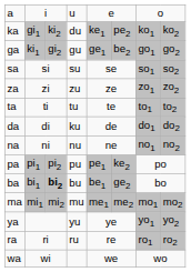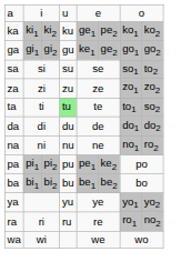ka | column 2: gi1 -> ki1
ka | column 4: du -> ku
ka | column 5: ke1 -> ge1
ga | column 2: ki1 -> gi1
ga | column 5: ge1 -> ke1
ga | column 6: be2 -> ge2
sa | column 8: so2 -> to2
ta | column 4: no background -> lightgreen background
ta | column 8: to2 -> so2
da | column 4: ku -> du
na | column 8: no2 -> ro2
ba | column 3: bold -> normal
ba | column 6: ge2 -> be2
- row: ma | mi1 | mi2 | mu | me1 | me2 | mo1 | mo2
ra | column 8: ro2 -> no2
